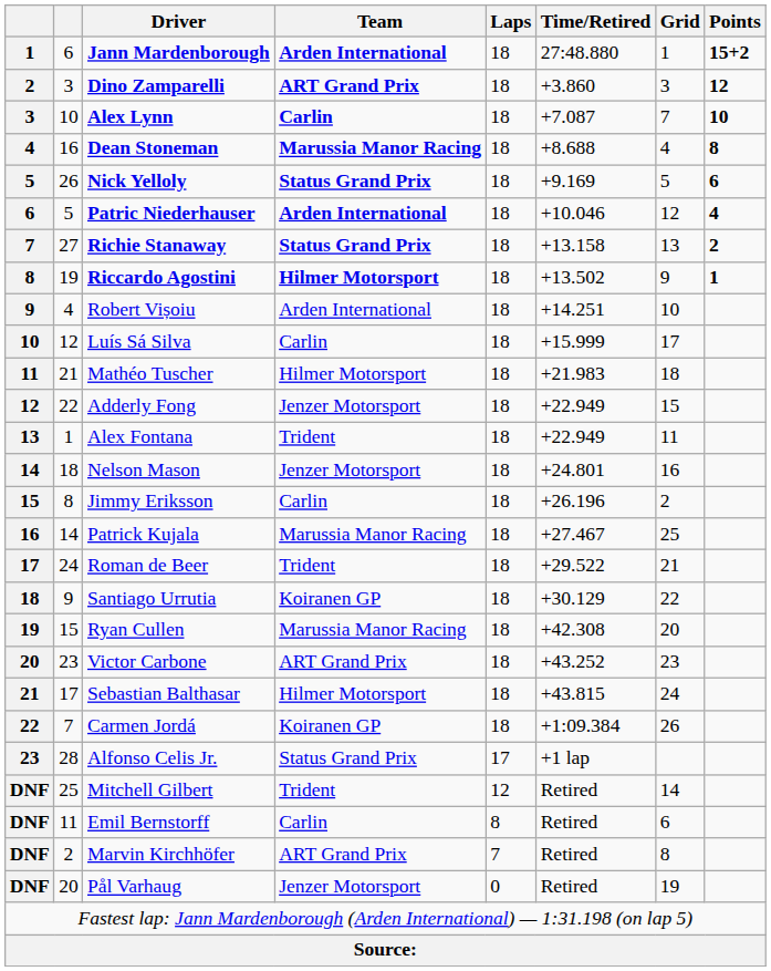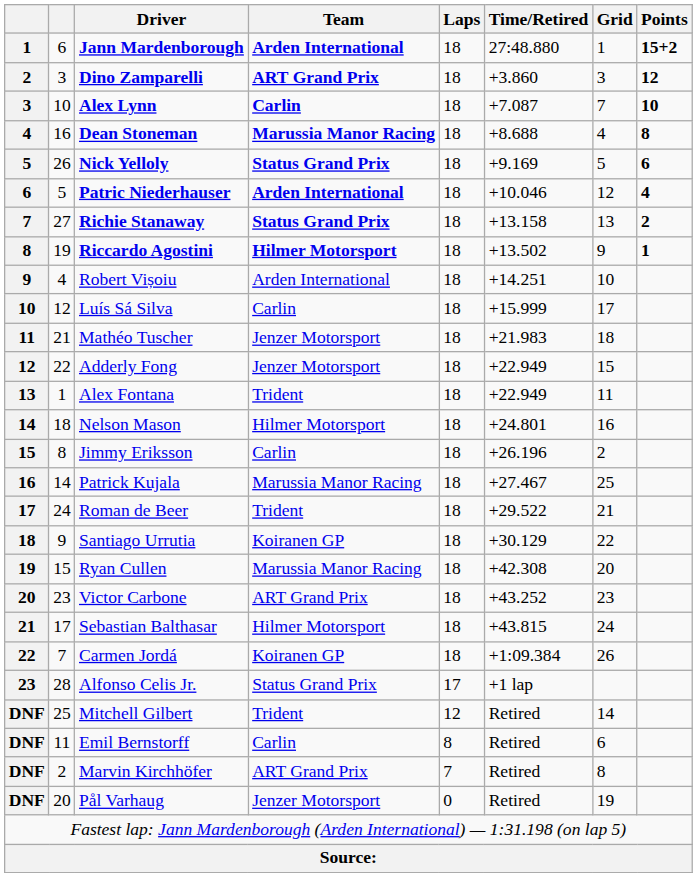Mathéo Tuscher | Team: Hilmer Motorsport -> Jenzer Motorsport
Nelson Mason | Team: Jenzer Motorsport -> Hilmer Motorsport
